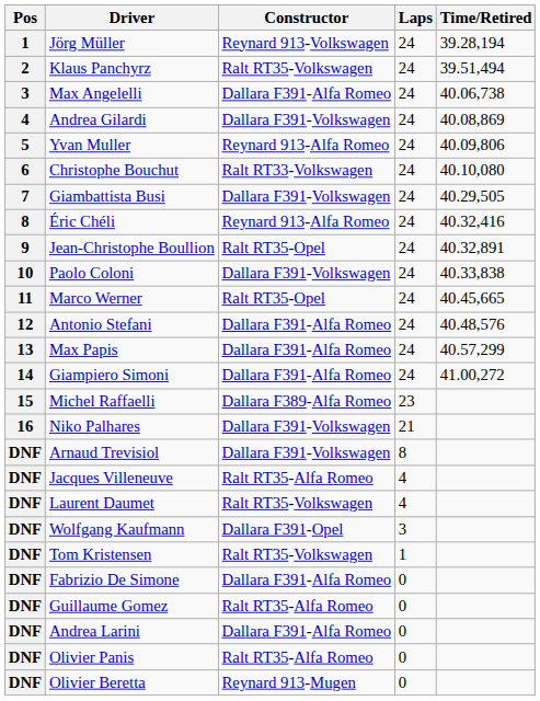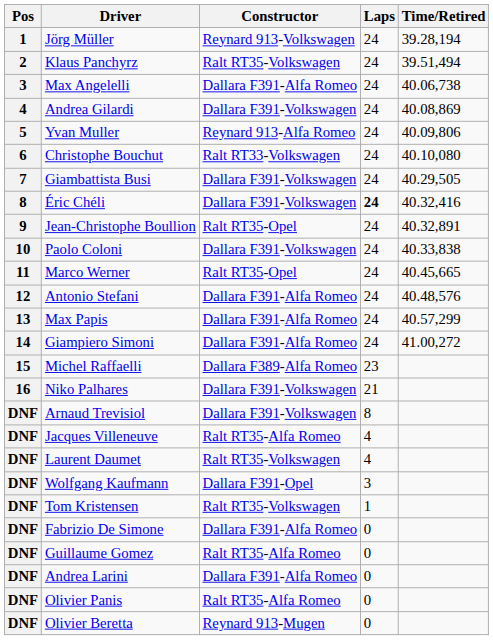Éric Chéli | Constructor: Reynard 913-Alfa Romeo -> Dallara F391-Volkswagen
Éric Chéli | Laps: normal -> bold
